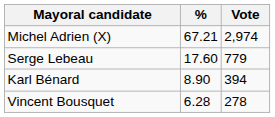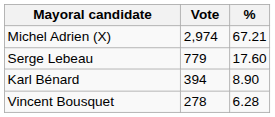columns swapped: Vote <-> %
